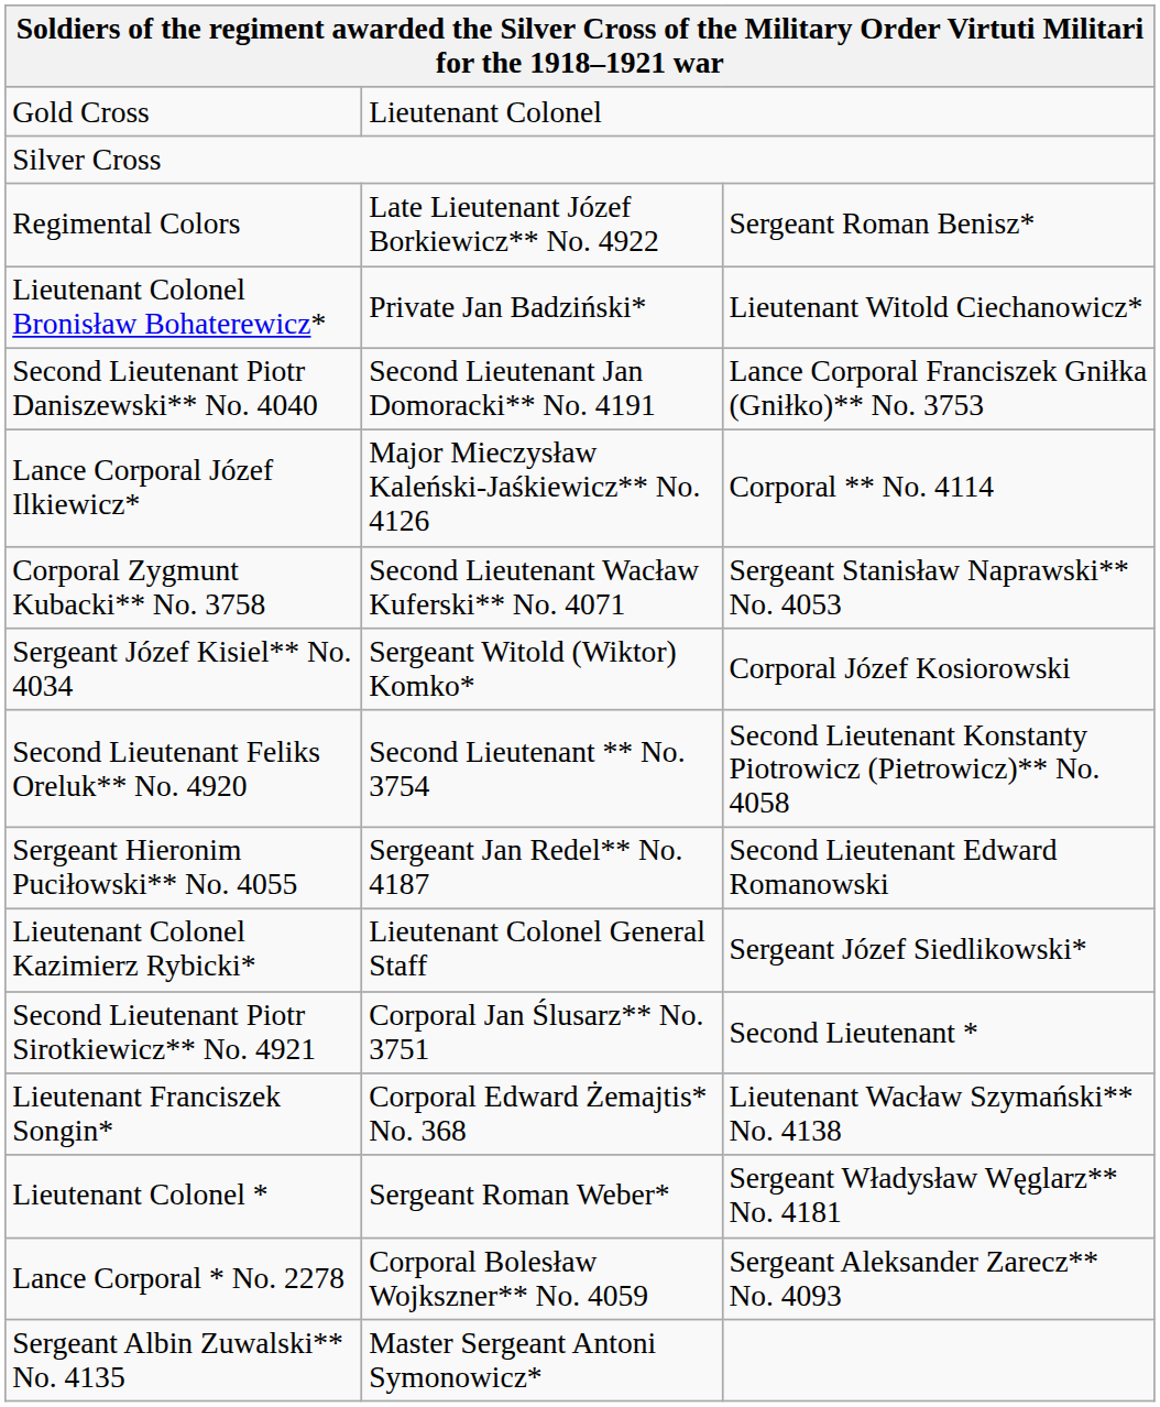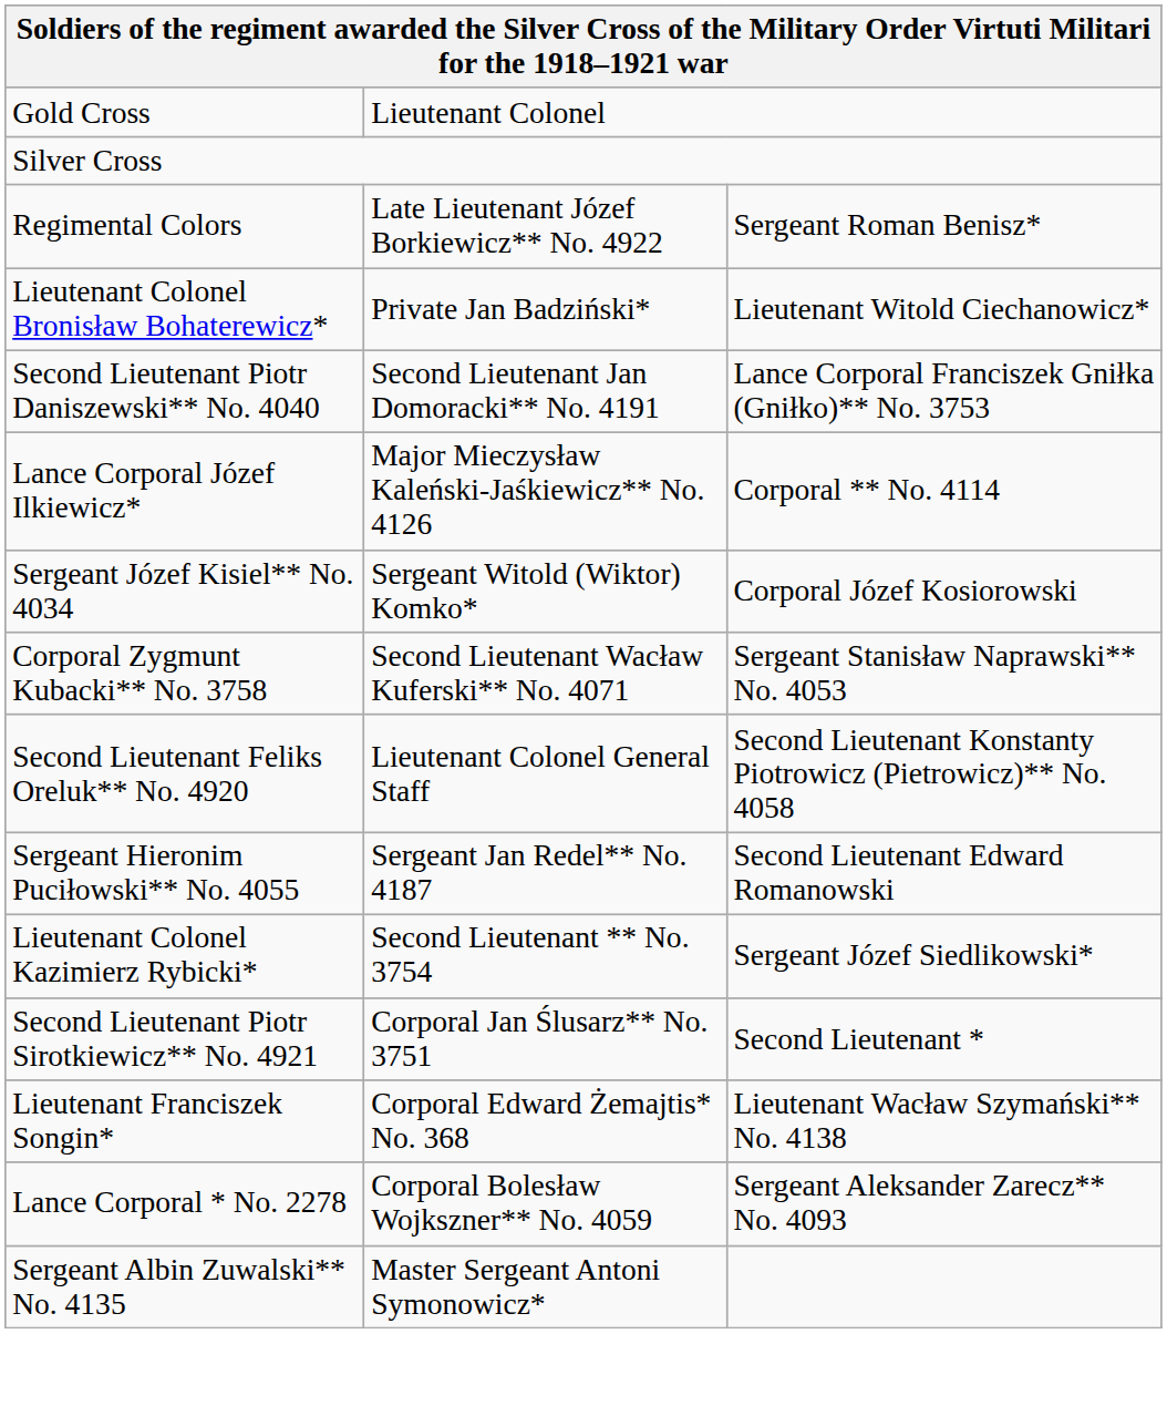rows swapped: Sergeant Józef Kisiel** No. 4034 <-> Corporal Zygmunt Kubacki** No. 3758
Second Lieutenant Feliks Oreluk** No. 4920 | column 2: Second Lieutenant ** No. 3754 -> Lieutenant Colonel General Staff
Lieutenant Colonel Kazimierz Rybicki* | column 2: Lieutenant Colonel General Staff -> Second Lieutenant ** No. 3754
- row: Lieutenant Colonel * | Sergeant Roman Weber* | Sergeant Władysław Węglarz** No. 4181
